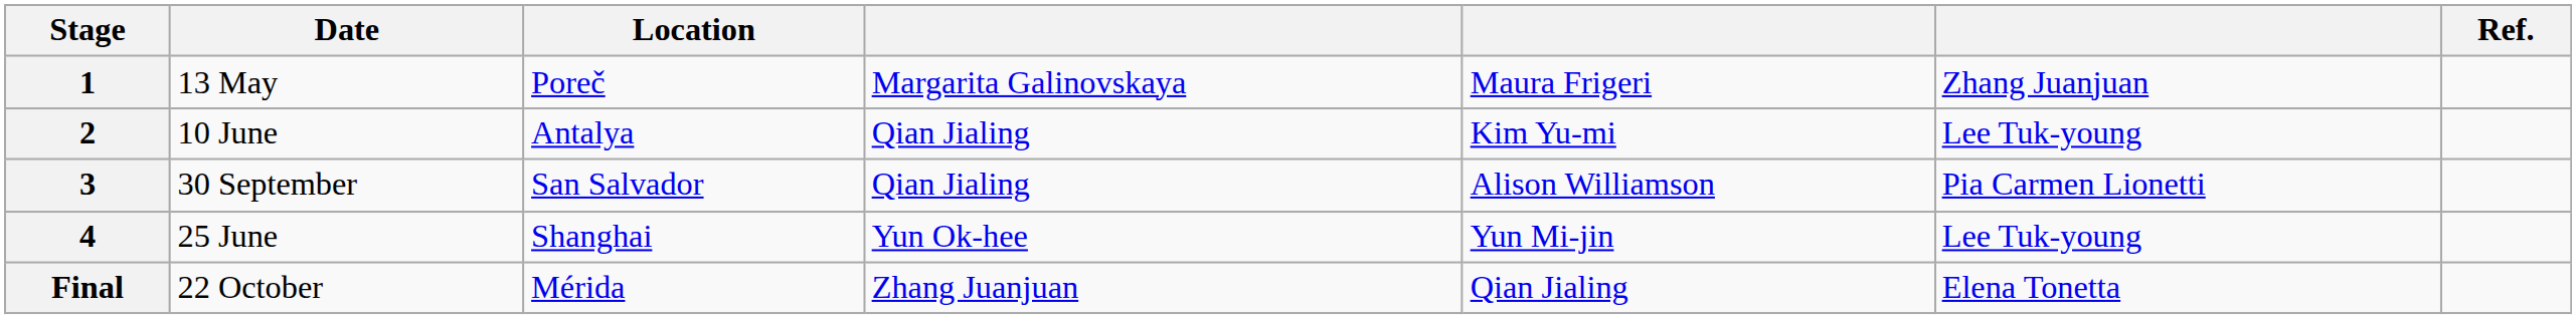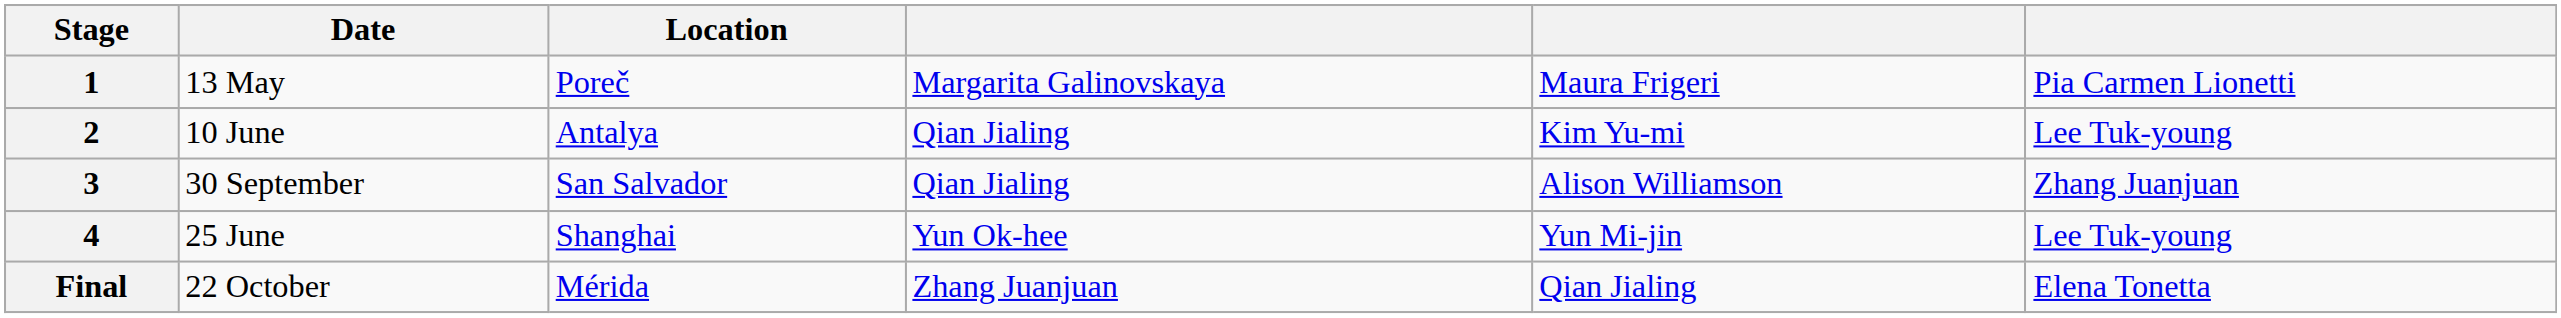- column: Ref.
1 | column 6: Zhang Juanjuan -> Pia Carmen Lionetti
3 | column 6: Pia Carmen Lionetti -> Zhang Juanjuan
